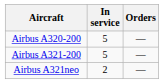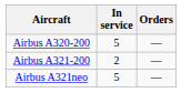Airbus A321-200 | In service: 5 -> 2
Airbus A321neo | In service: 2 -> 5
